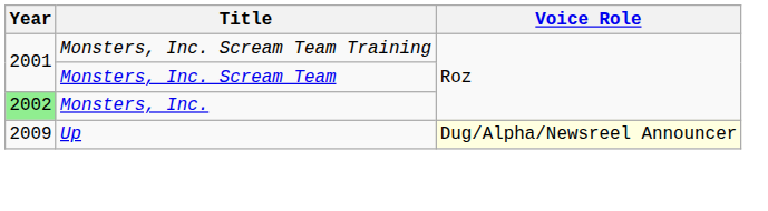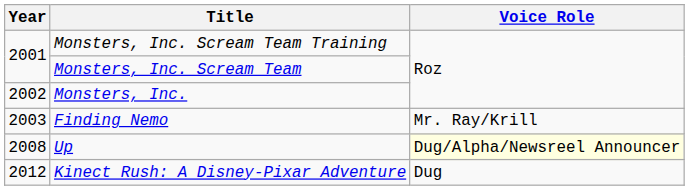Monsters, Inc. | Year: lightgreen background -> no background
+ row: 2003 | Finding Nemo | Mr. Ray/Krill
Up | Year: 2009 -> 2008
+ row: 2012 | Kinect Rush: A Disney-Pixar Adventure | Dug
